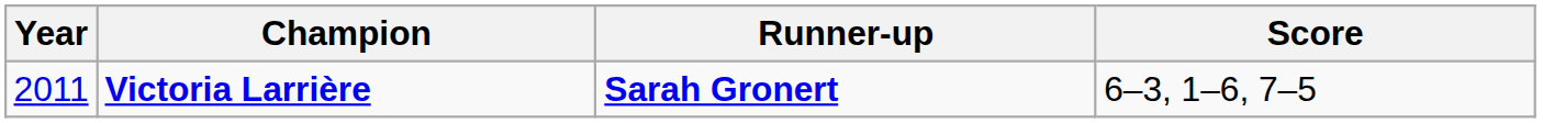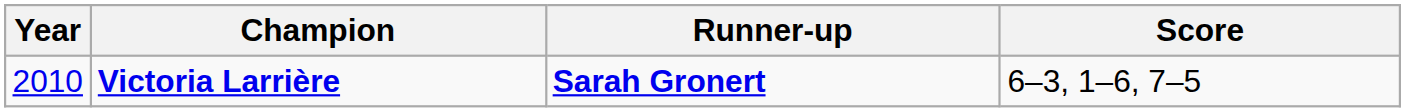Victoria Larrière | Year: 2011 -> 2010
